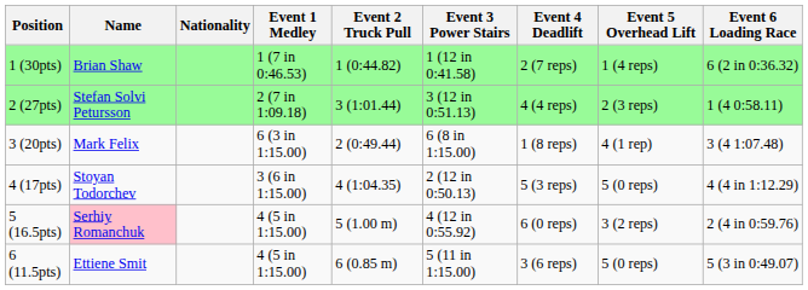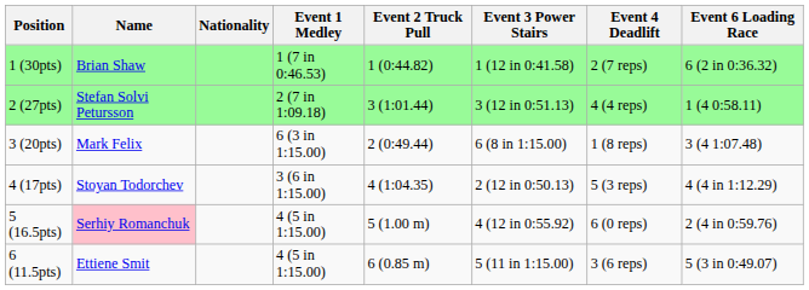- column: Event 5 Overhead Lift | 1 (4 reps) | 2 (3 reps) | 4 (1 rep) | 5 (0 reps) | 3 (2 reps) | 5 (0 reps)
